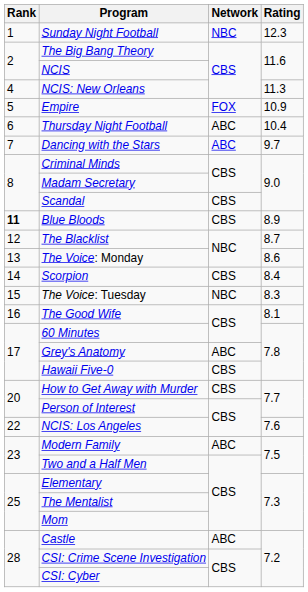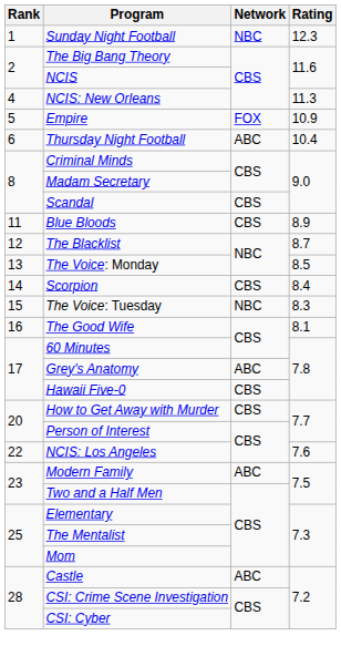- row: 7 | Dancing with the Stars | ABC | 9.7
Blue Bloods | Rank: bold -> normal
The Voice: Monday | Rating: 8.6 -> 8.5
